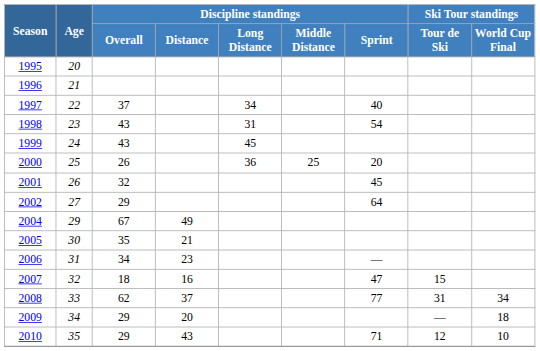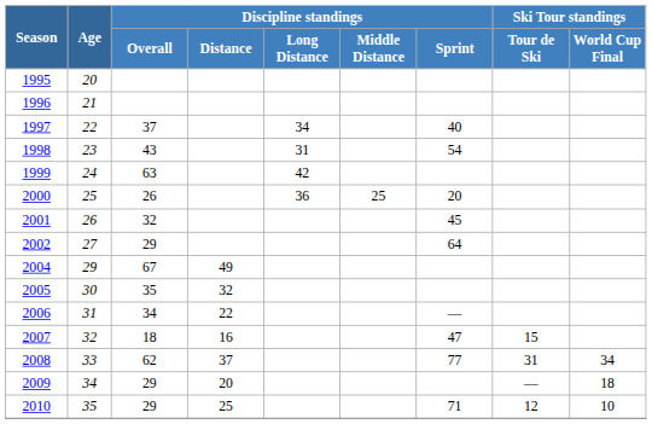1999 | Discipline standings / Overall: 43 -> 63
1999 | Discipline standings / Long Distance: 45 -> 42
2005 | Discipline standings / Distance: 21 -> 32
2006 | Discipline standings / Distance: 23 -> 22
2010 | Discipline standings / Distance: 43 -> 25
